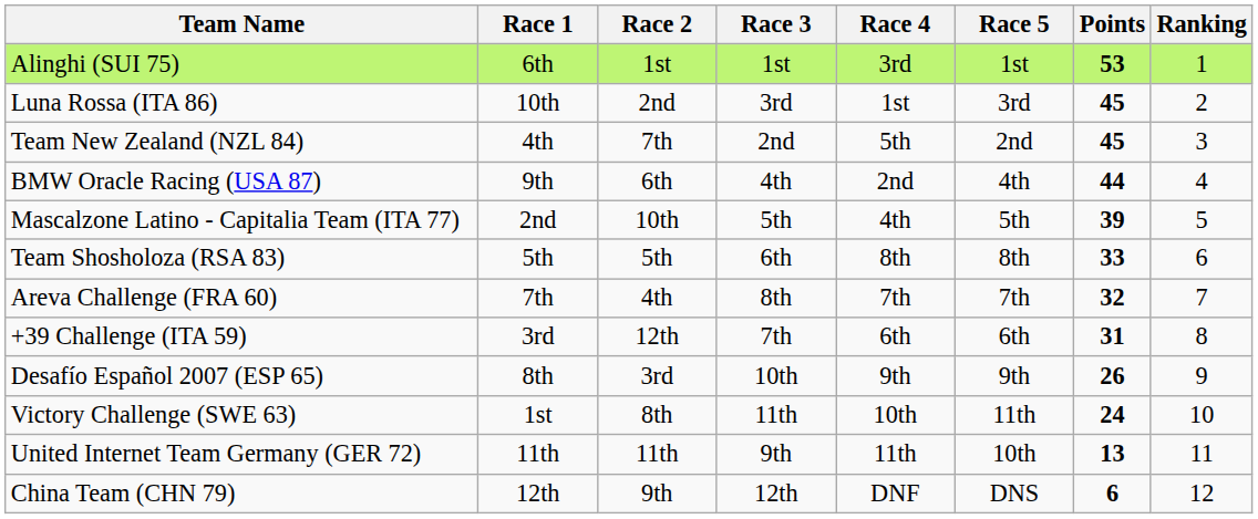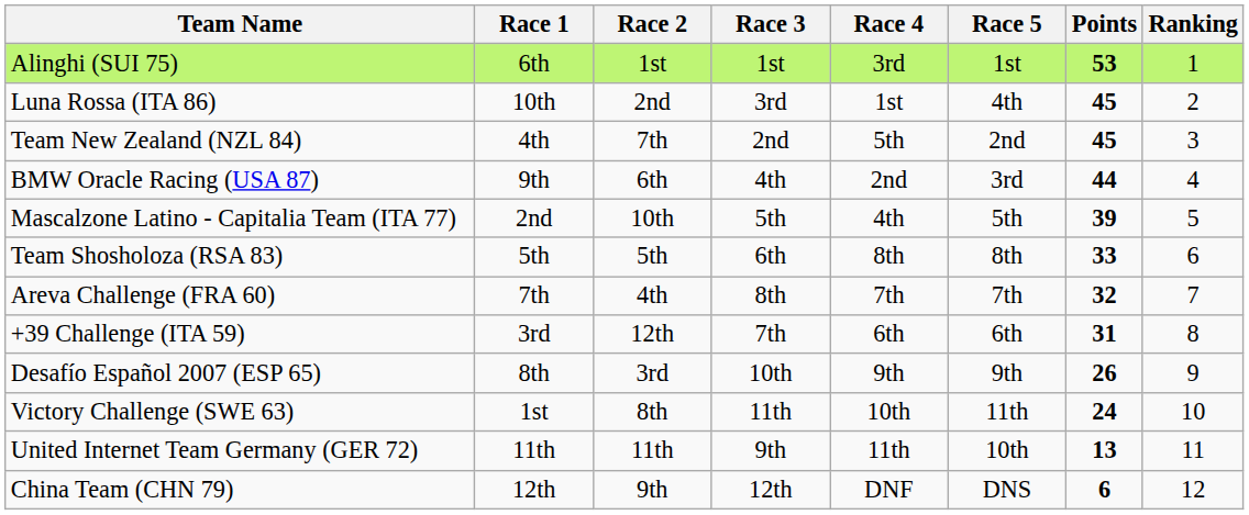Luna Rossa (ITA 86) | Race 5: 3rd -> 4th
BMW Oracle Racing (USA 87) | Race 5: 4th -> 3rd
